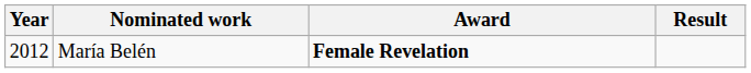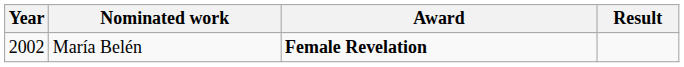María Belén | Year: 2012 -> 2002
